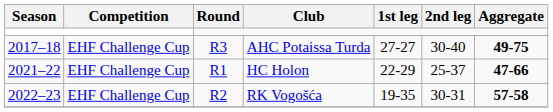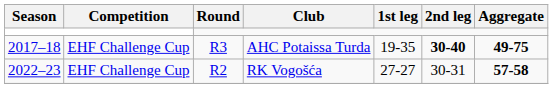AHC Potaissa Turda | 1st leg: 27-27 -> 19-35
AHC Potaissa Turda | 2nd leg: normal -> bold
- row: 2021–22 | EHF Challenge Cup | R1 | HC Holon | 22-29 | 25-37 | 47-66
RK Vogošća | 1st leg: 19-35 -> 27-27
